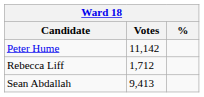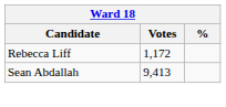- row: Peter Hume | 11,142
Rebecca Liff | Votes: 1,712 -> 1,172
